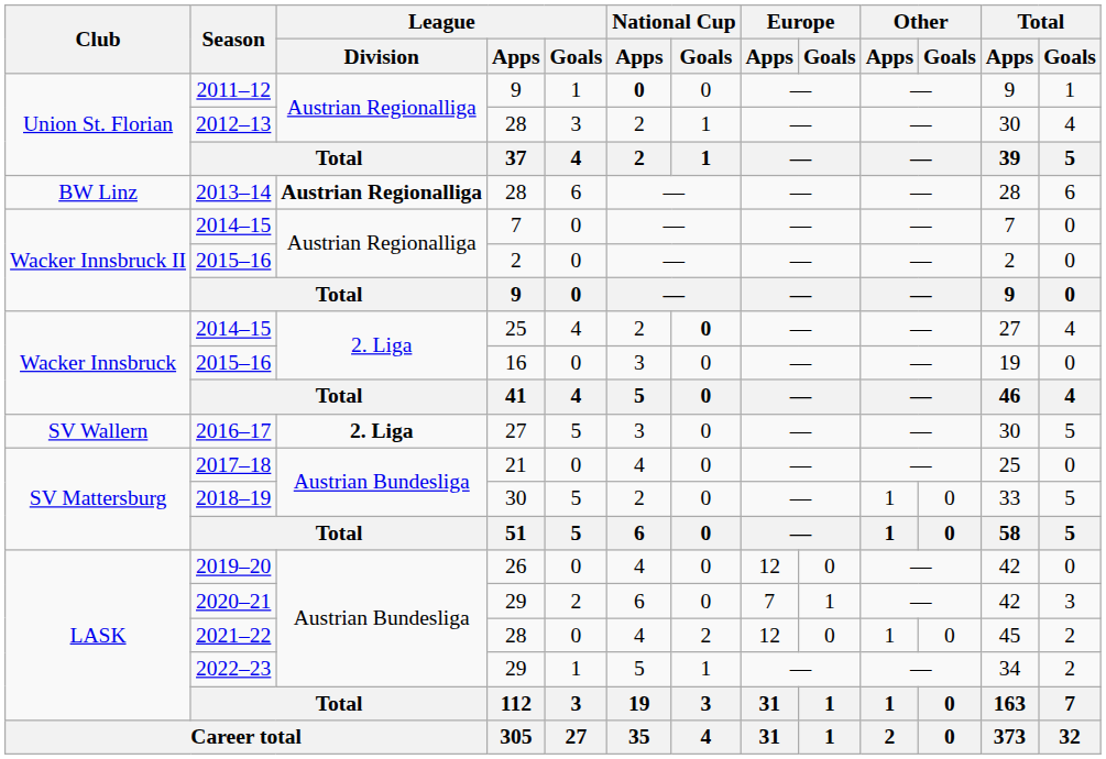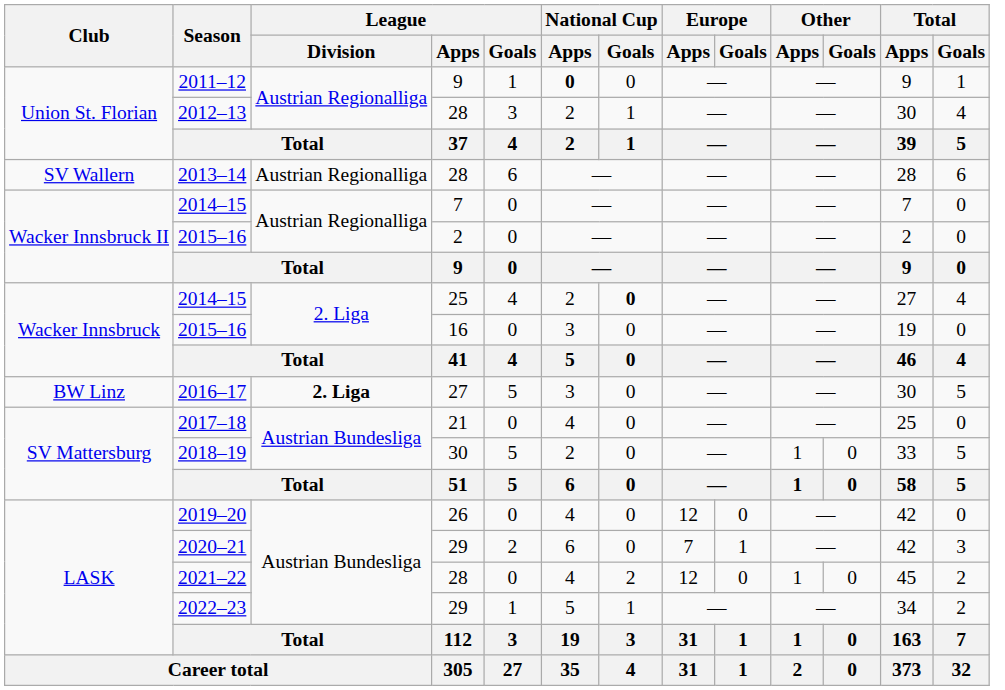2013–14 | Club: BW Linz -> SV Wallern
2013–14 | League / Division: bold -> normal
2016–17 | Club: SV Wallern -> BW Linz
